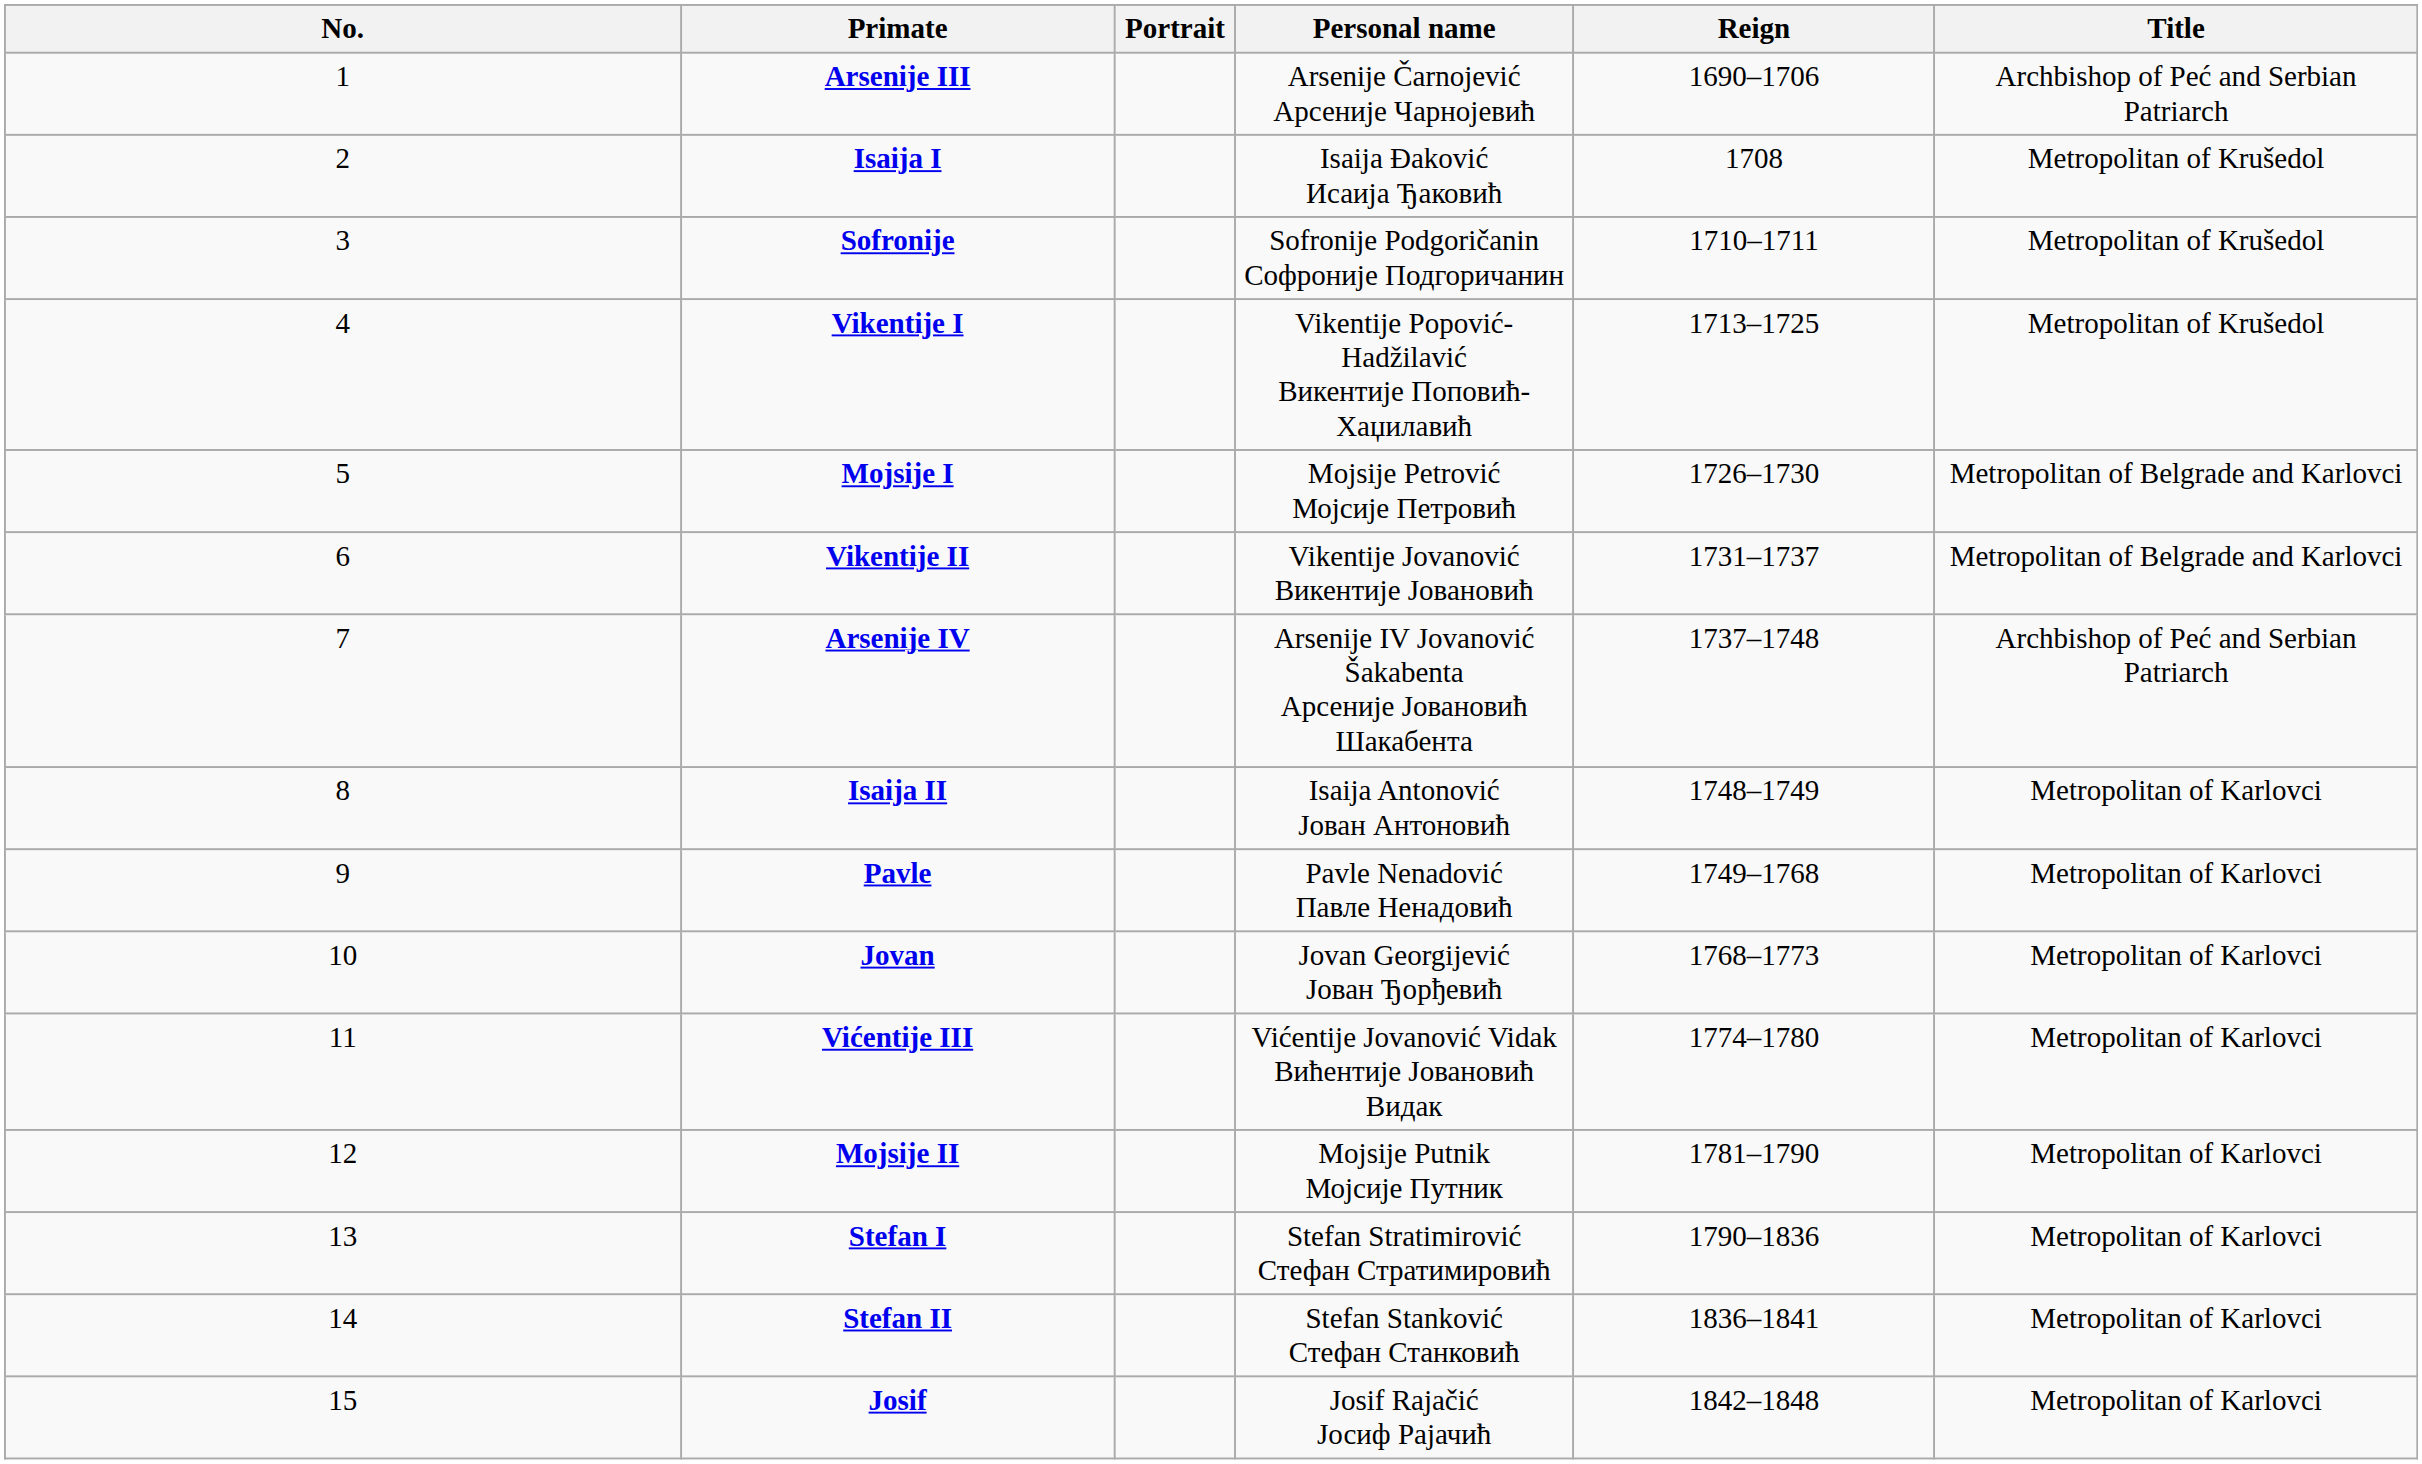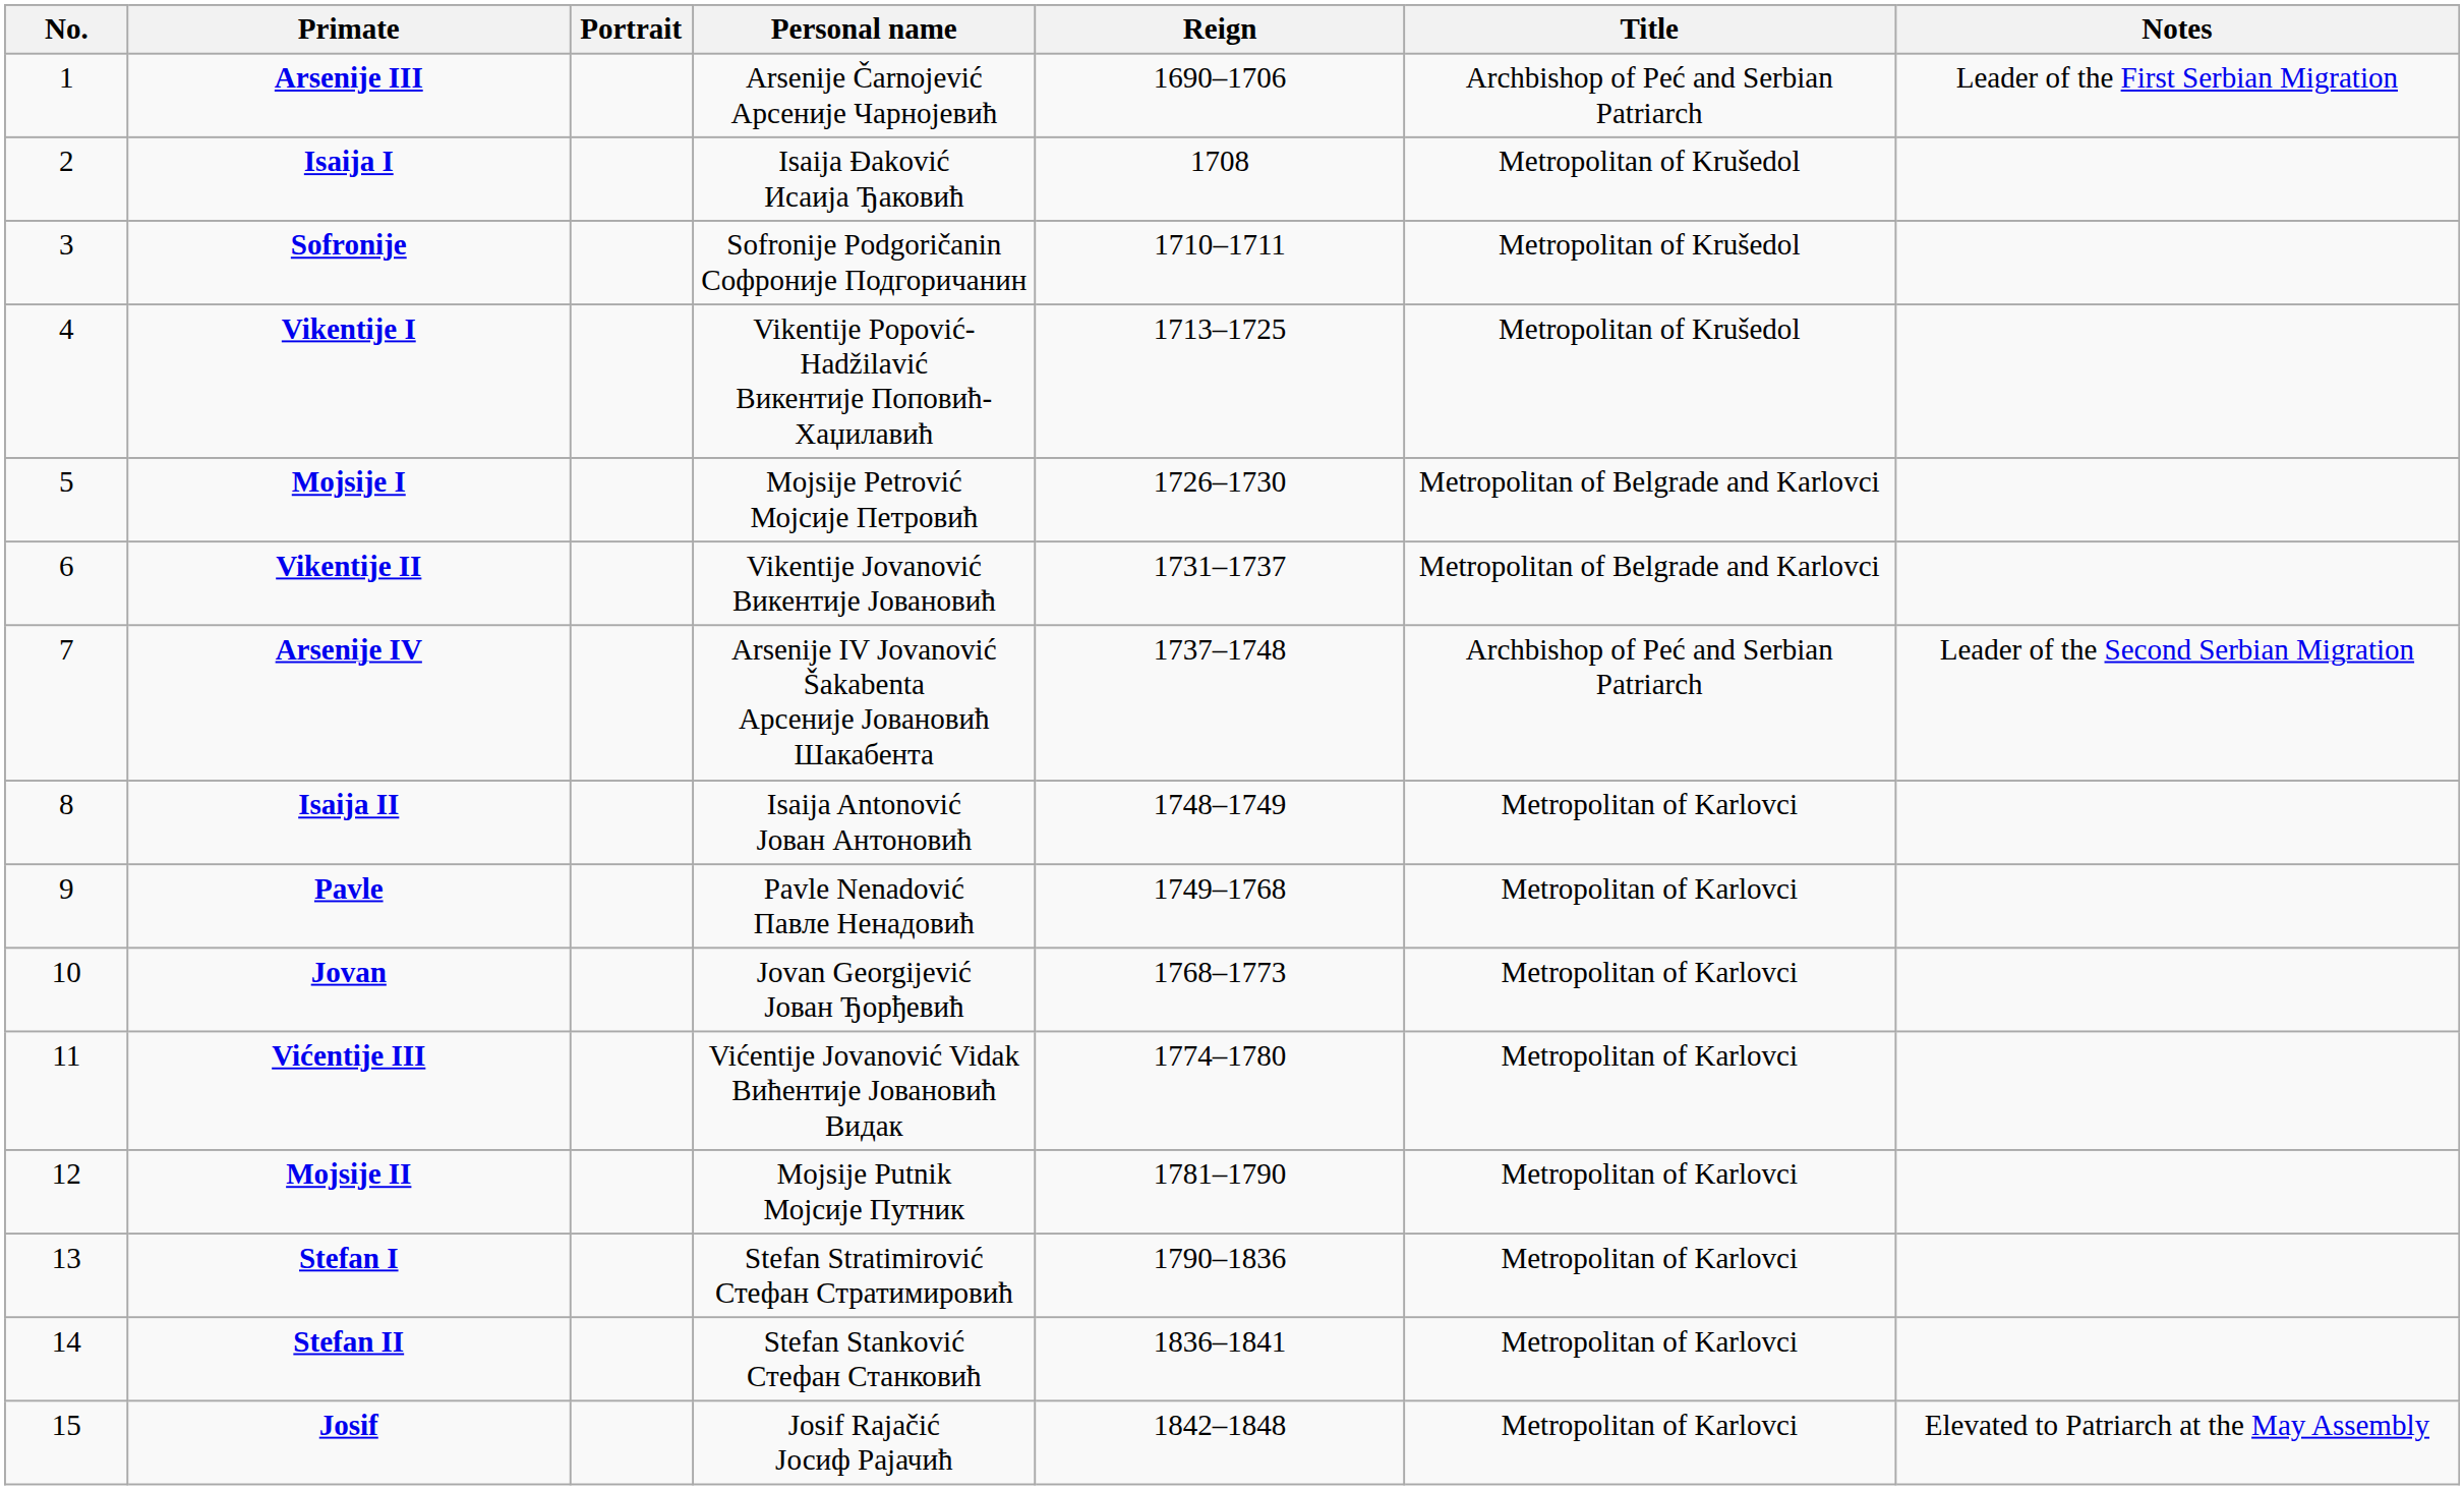+ column: Notes | Leader of the First Serbian Migration | Leader of the Second Serbian Migration | Elevated to Patriarch at the May Assembly
